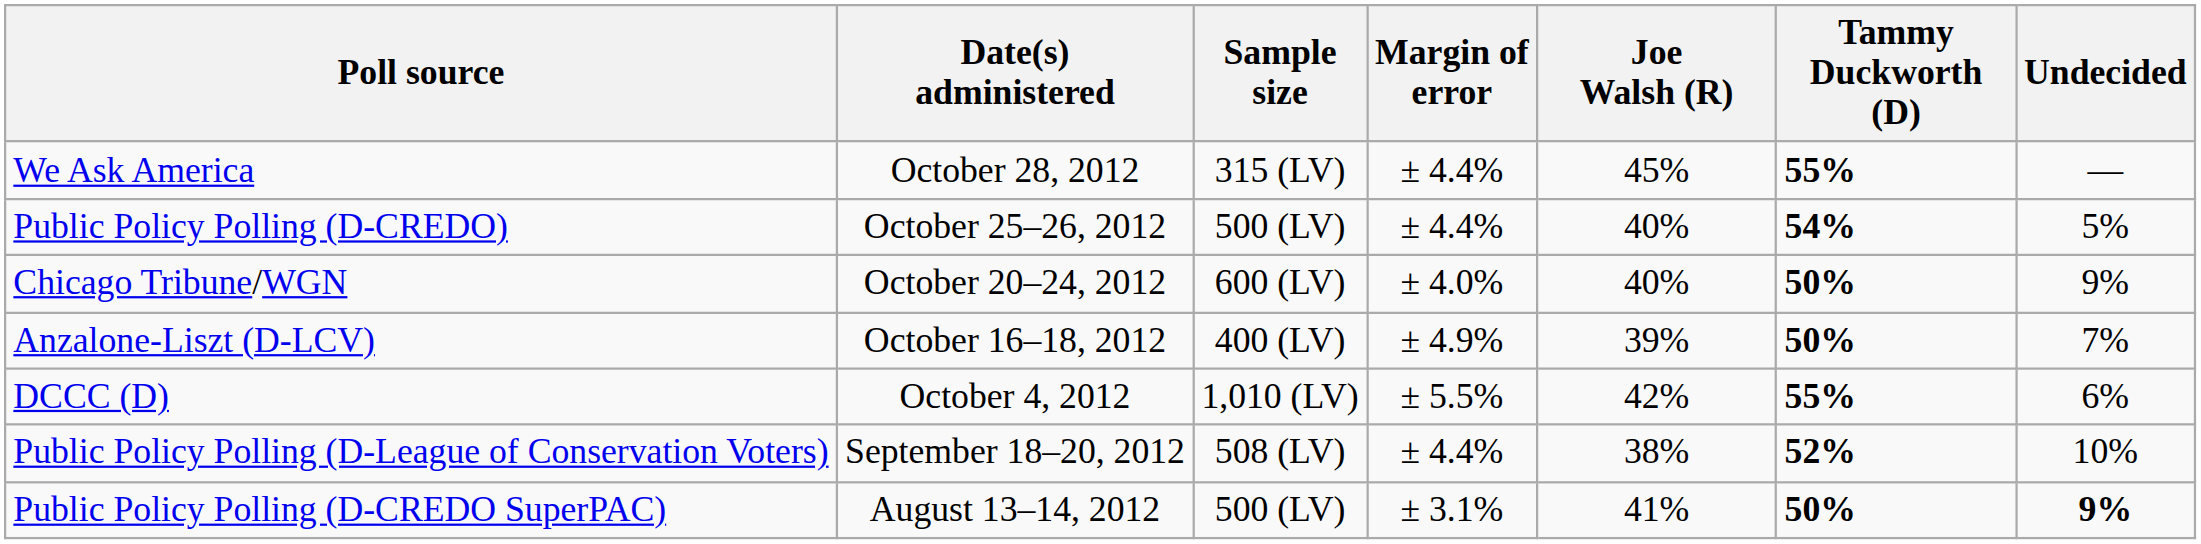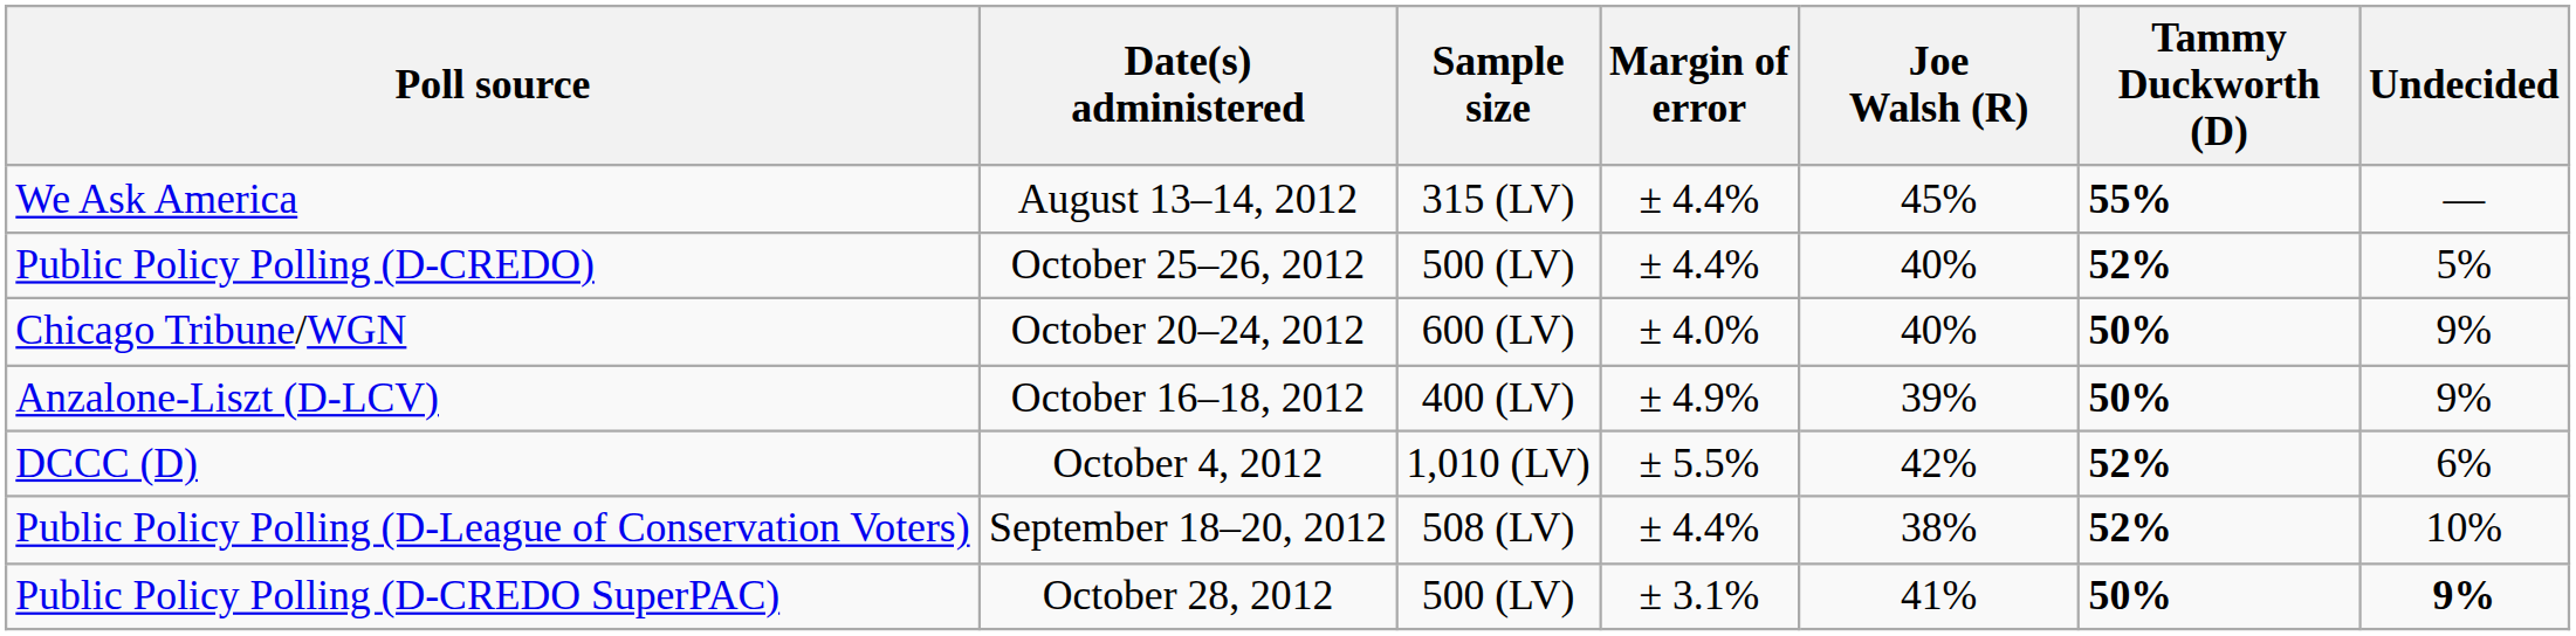We Ask America | Date(s) administered: October 28, 2012 -> August 13–14, 2012
Public Policy Polling (D-CREDO) | Tammy Duckworth (D): 54% -> 52%
Anzalone-Liszt (D-LCV) | Undecided: 7% -> 9%
DCCC (D) | Tammy Duckworth (D): 55% -> 52%
Public Policy Polling (D-CREDO SuperPAC) | Date(s) administered: August 13–14, 2012 -> October 28, 2012
